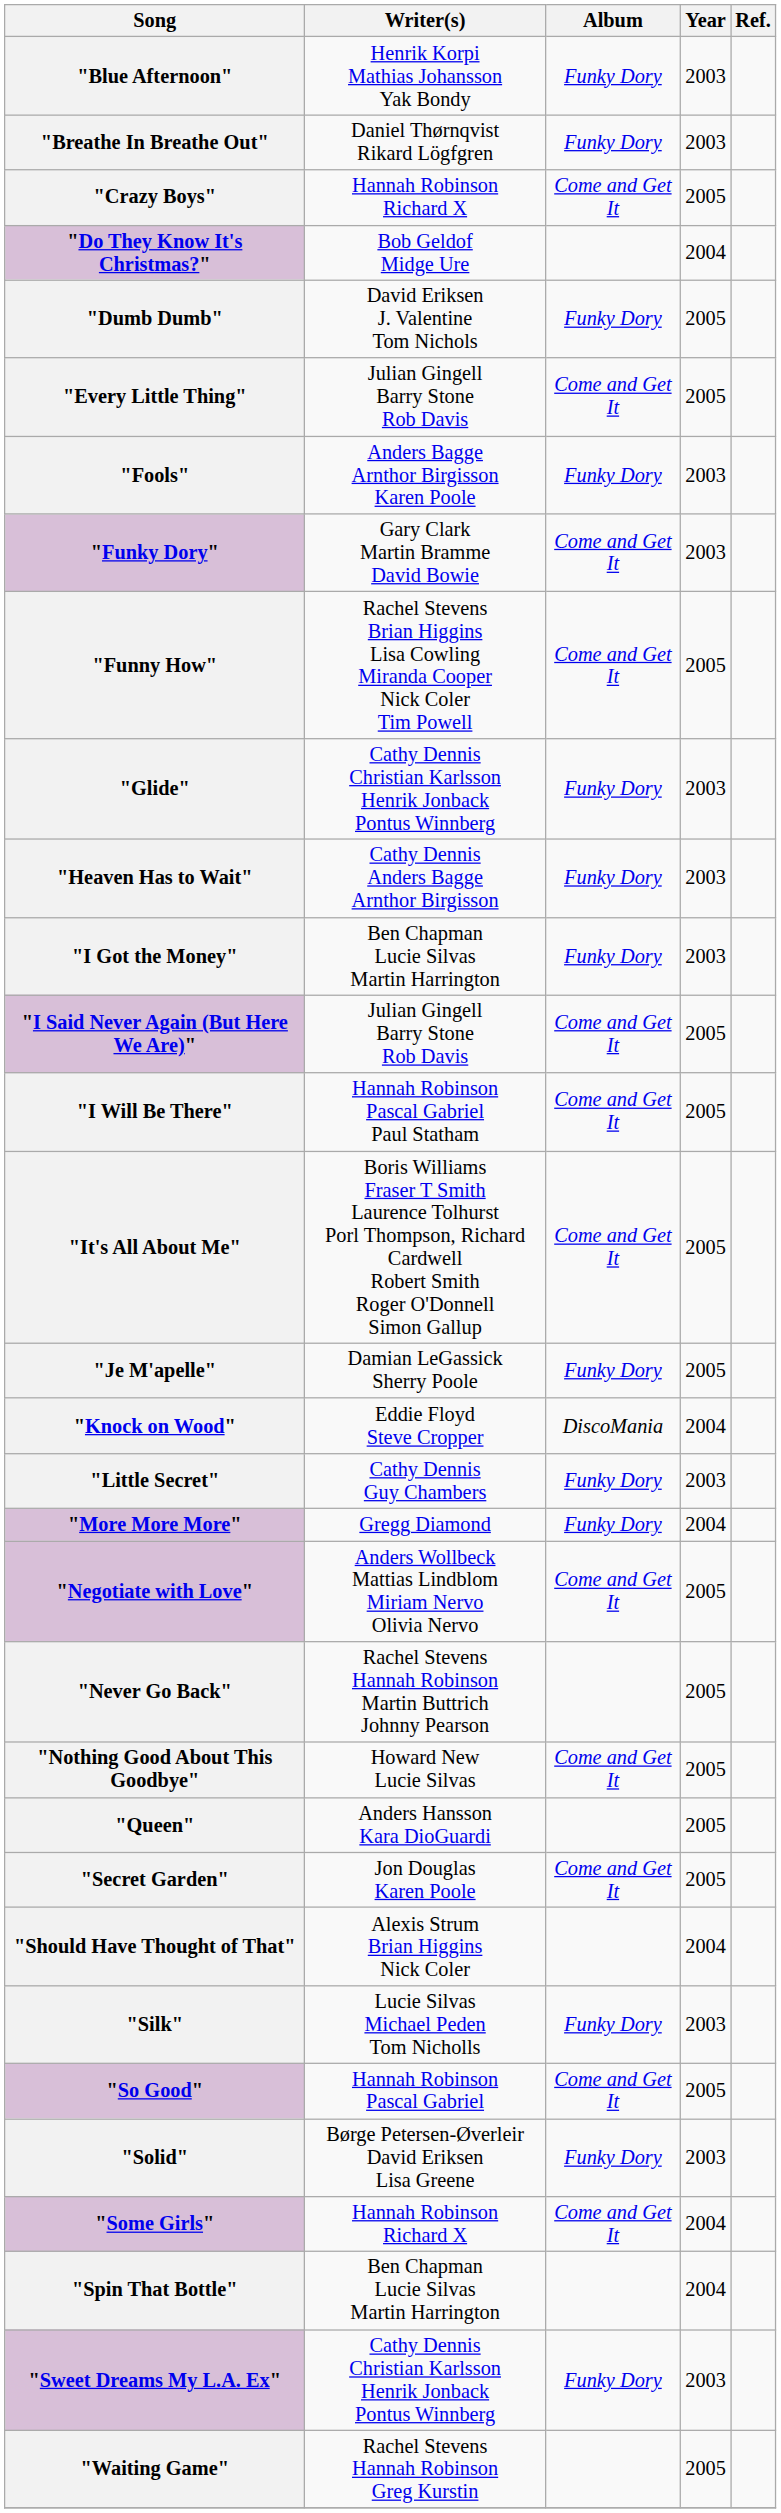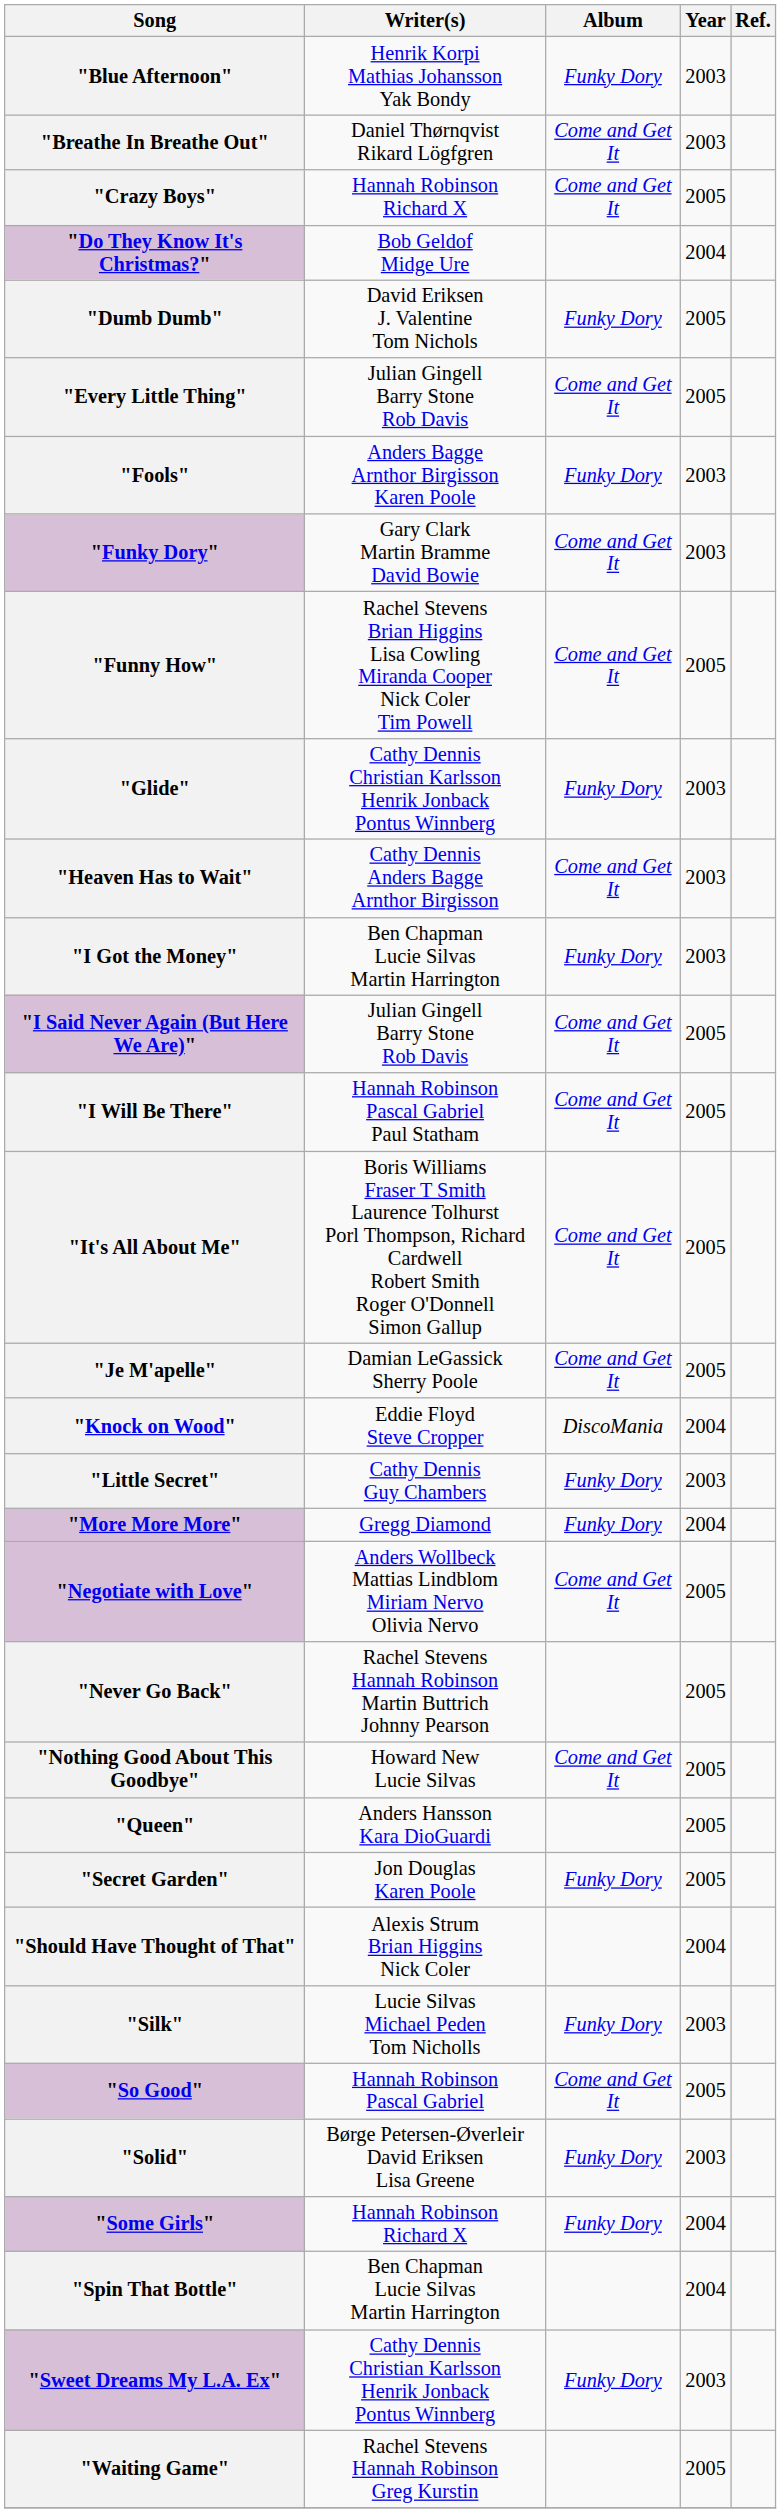"Breathe In Breathe Out" | Album: Funky Dory -> Come and Get It
"Heaven Has to Wait" | Album: Funky Dory -> Come and Get It
"Je M'apelle" | Album: Funky Dory -> Come and Get It
"Secret Garden" | Album: Come and Get It -> Funky Dory
"Some Girls" | Album: Come and Get It -> Funky Dory
